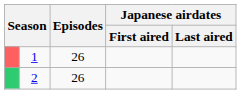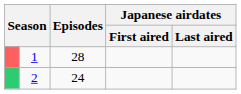1 | Episodes: 26 -> 28
2 | Episodes: 26 -> 24
